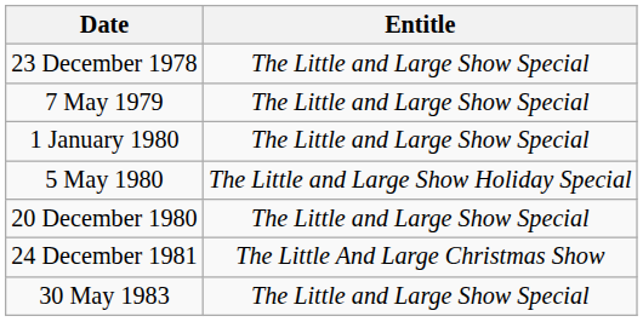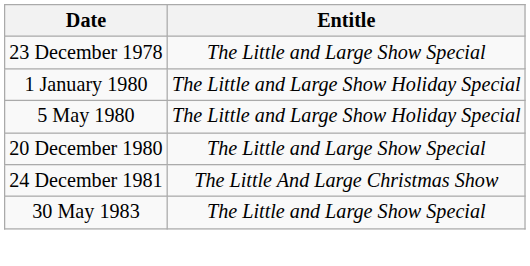- row: 7 May 1979 | The Little and Large Show Special
1 January 1980 | Entitle: The Little and Large Show Special -> The Little and Large Show Holiday Special
